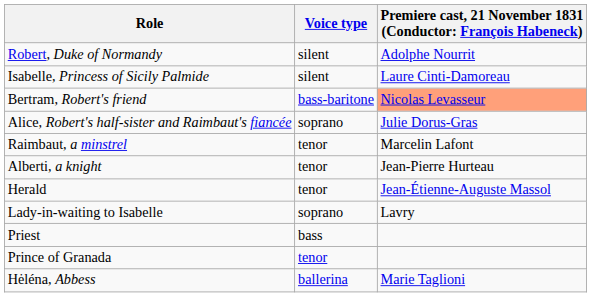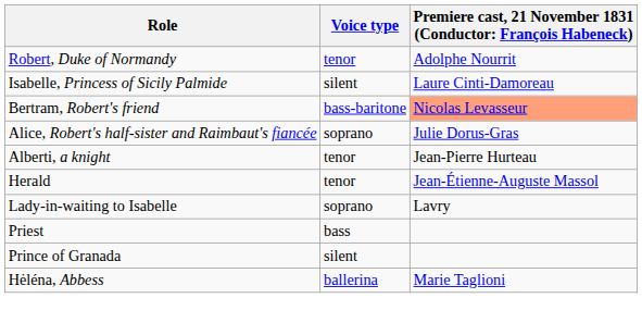Robert, Duke of Normandy | Voice type: silent -> tenor
- row: Raimbaut, a minstrel | tenor | Marcelin Lafont
Prince of Granada | Voice type: tenor -> silent
